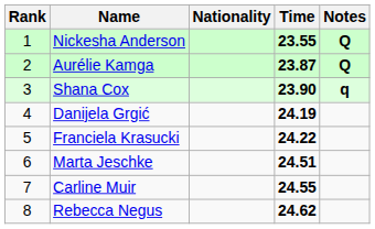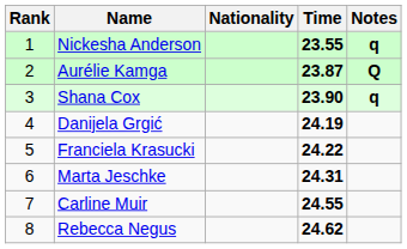Nickesha Anderson | Notes: Q -> q
Marta Jeschke | Time: 24.51 -> 24.31
